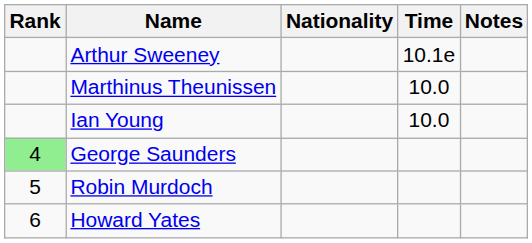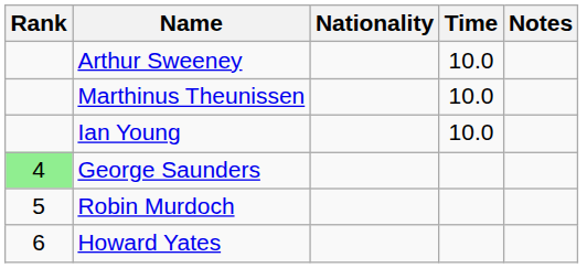Arthur Sweeney | Time: 10.1e -> 10.0
